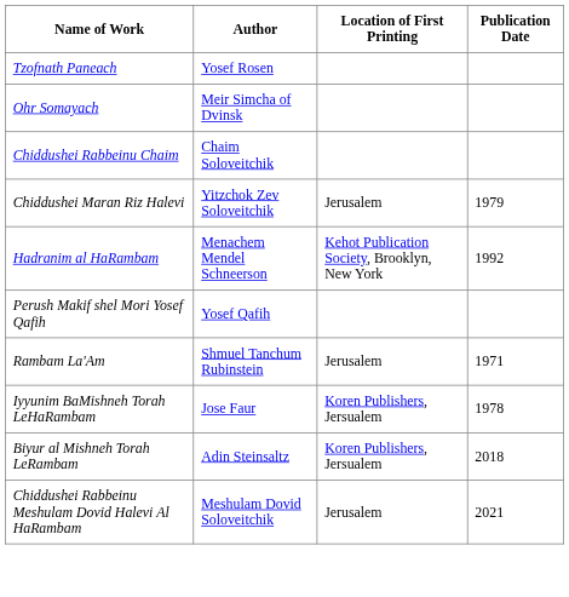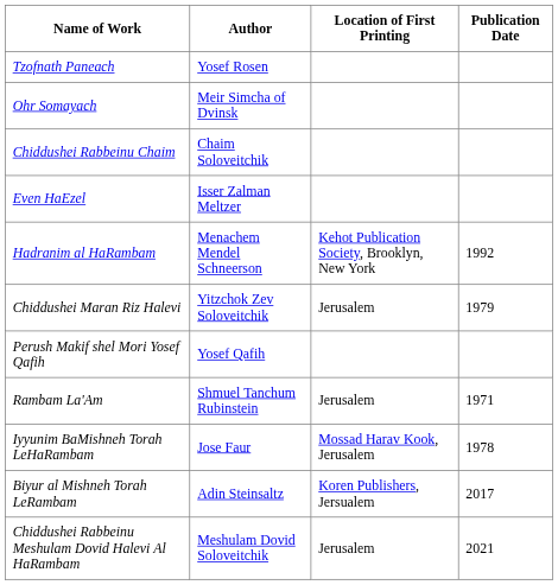+ row: Even HaEzel | Isser Zalman Meltzer
rows swapped: Chiddushei Maran Riz Halevi <-> Hadranim al HaRambam
Iyyunim BaMishneh Torah LeHaRambam | Location of First Printing: Koren Publishers, Jersualem -> Mossad Harav Kook, Jerusalem
Biyur al Mishneh Torah LeRambam | Publication Date: 2018 -> 2017
